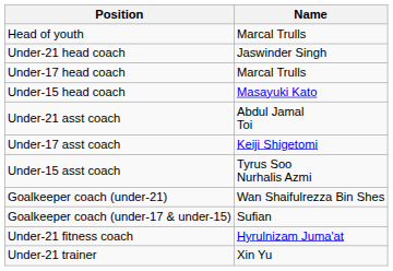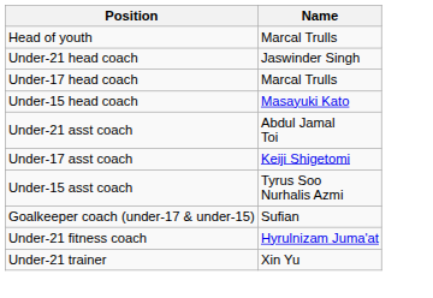- row: Goalkeeper coach (under-21) | Wan Shaifulrezza Bin Shes
